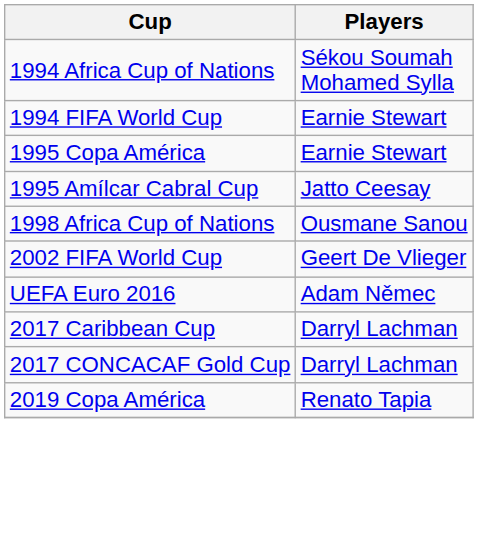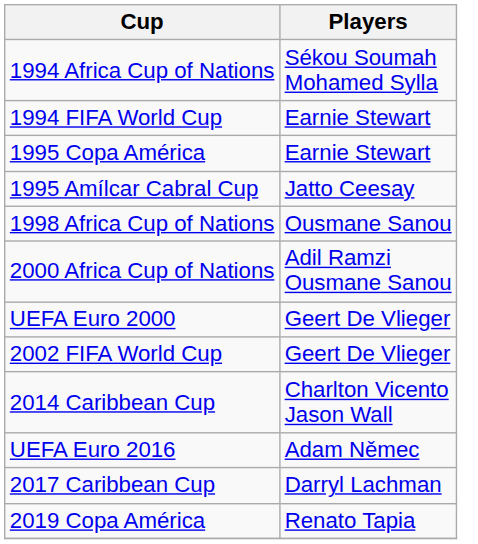+ row: 2000 Africa Cup of Nations | Adil Ramzi Ousmane Sanou
+ row: UEFA Euro 2000 | Geert De Vlieger
+ row: 2014 Caribbean Cup | Charlton Vicento Jason Wall
- row: 2017 CONCACAF Gold Cup | Darryl Lachman
